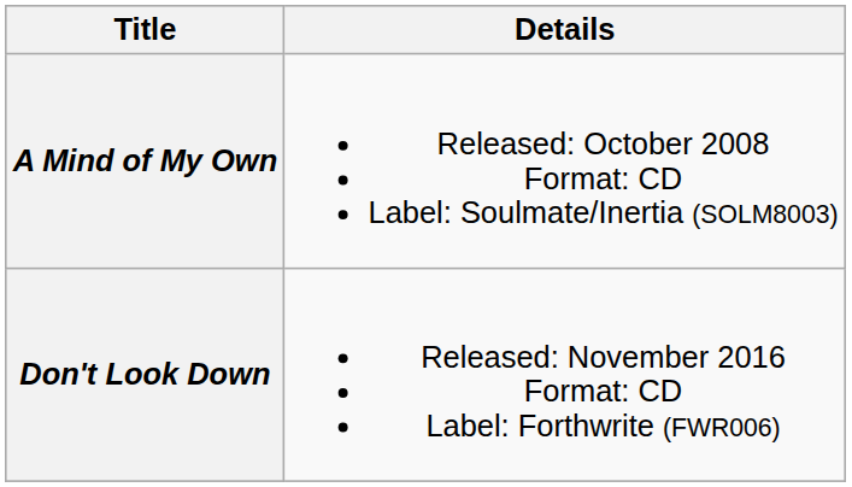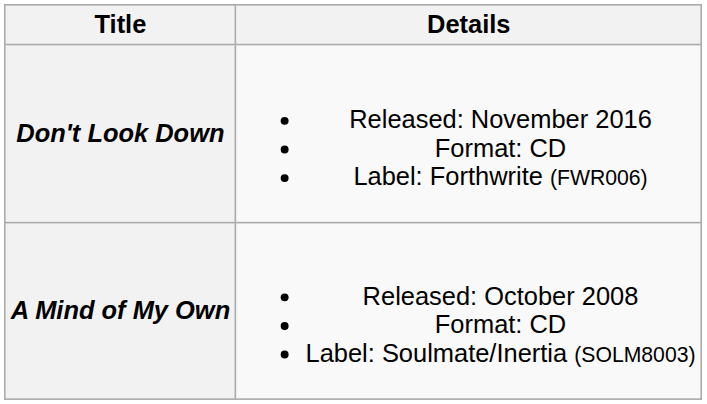rows swapped: A Mind of My Own <-> Don't Look Down
